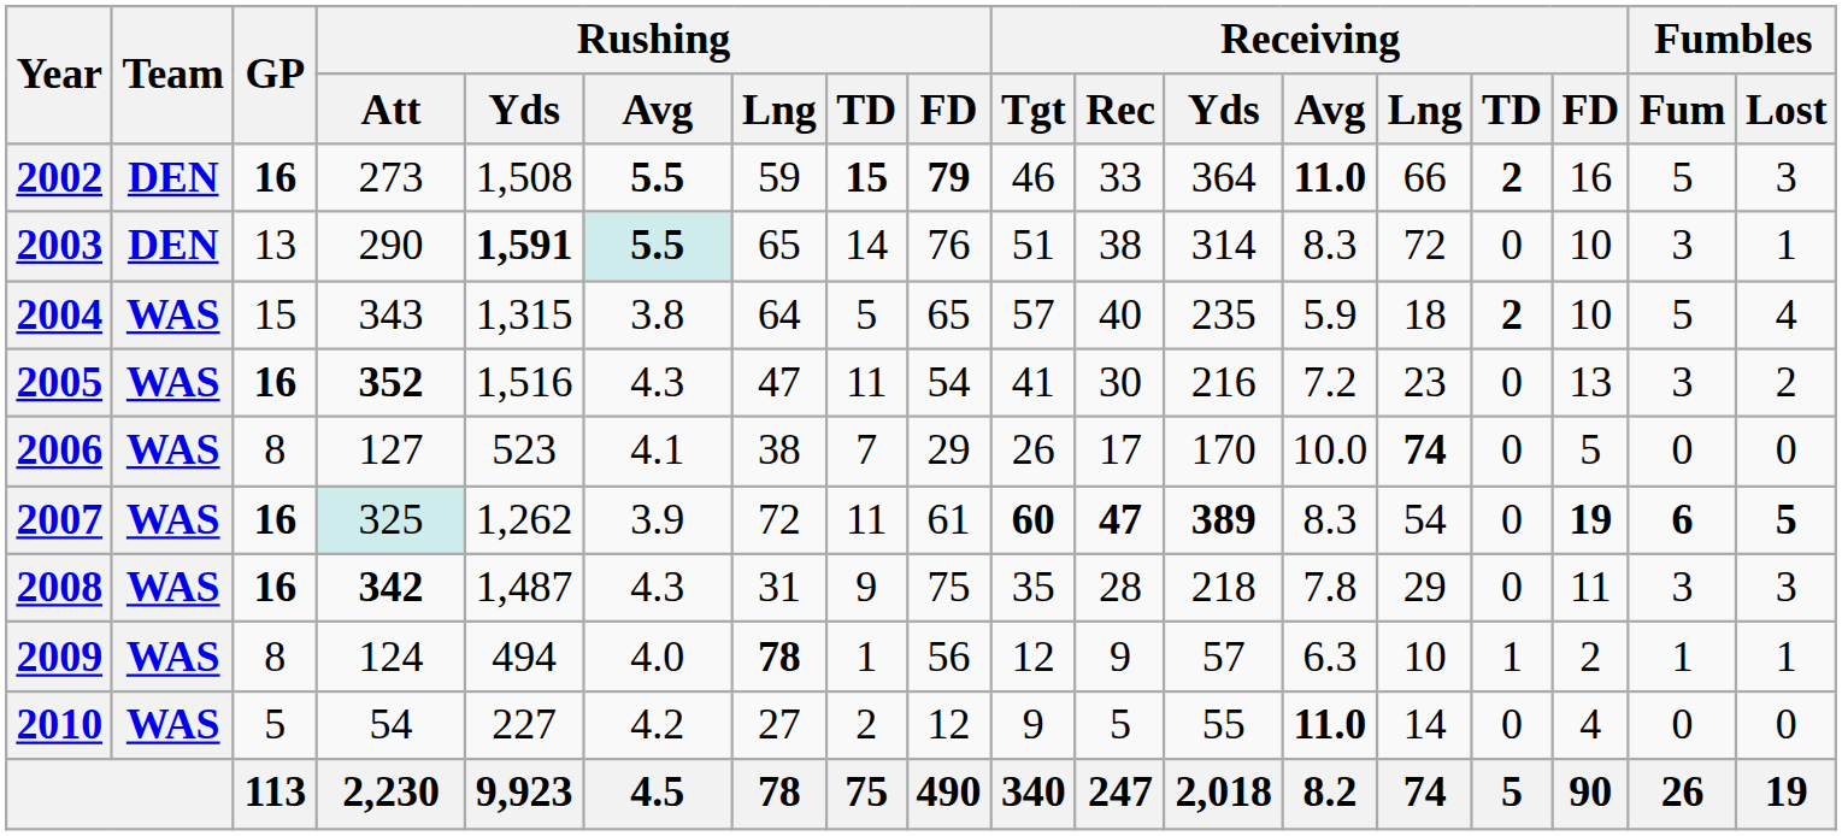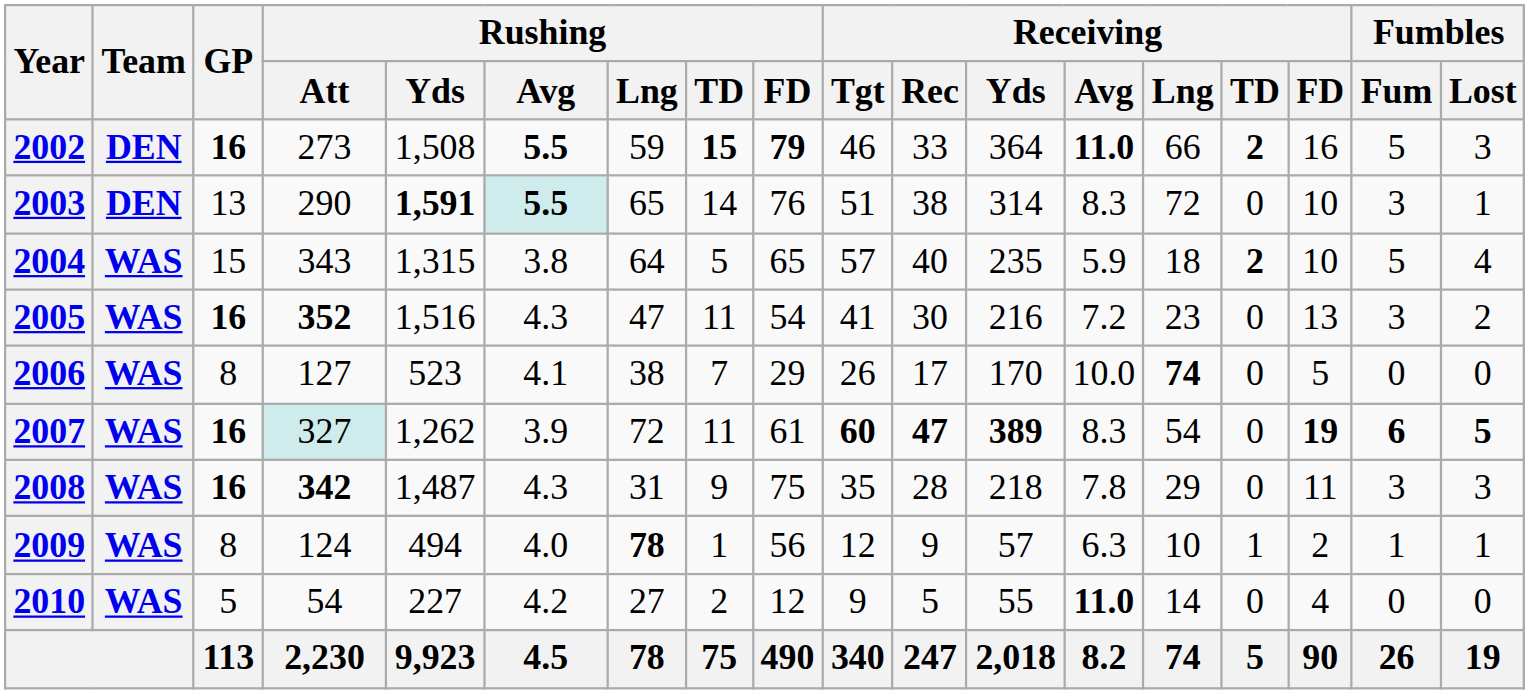2007 | Rushing / Att: 325 -> 327
